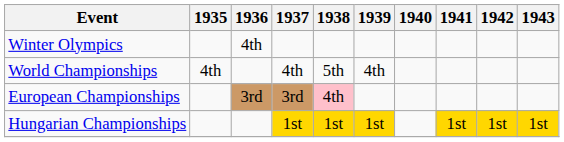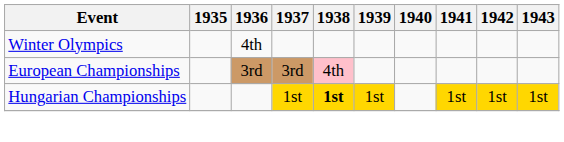- row: World Championships | 4th | 4th | 5th | 4th
Hungarian Championships | 1938: normal -> bold
